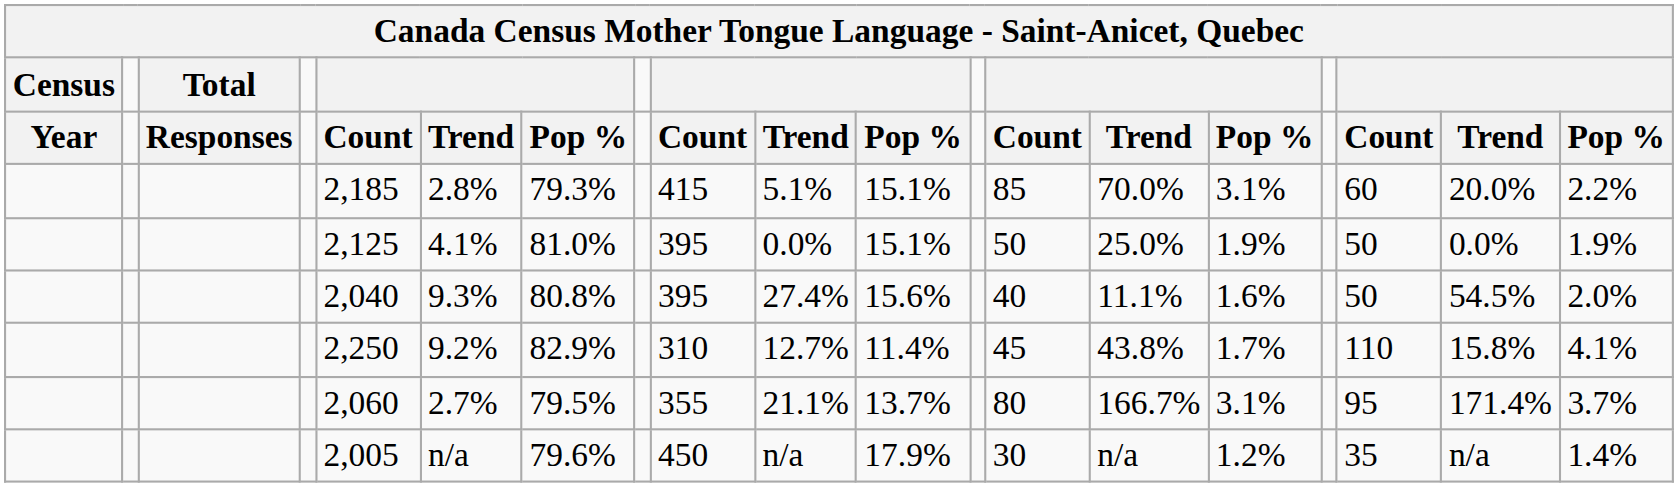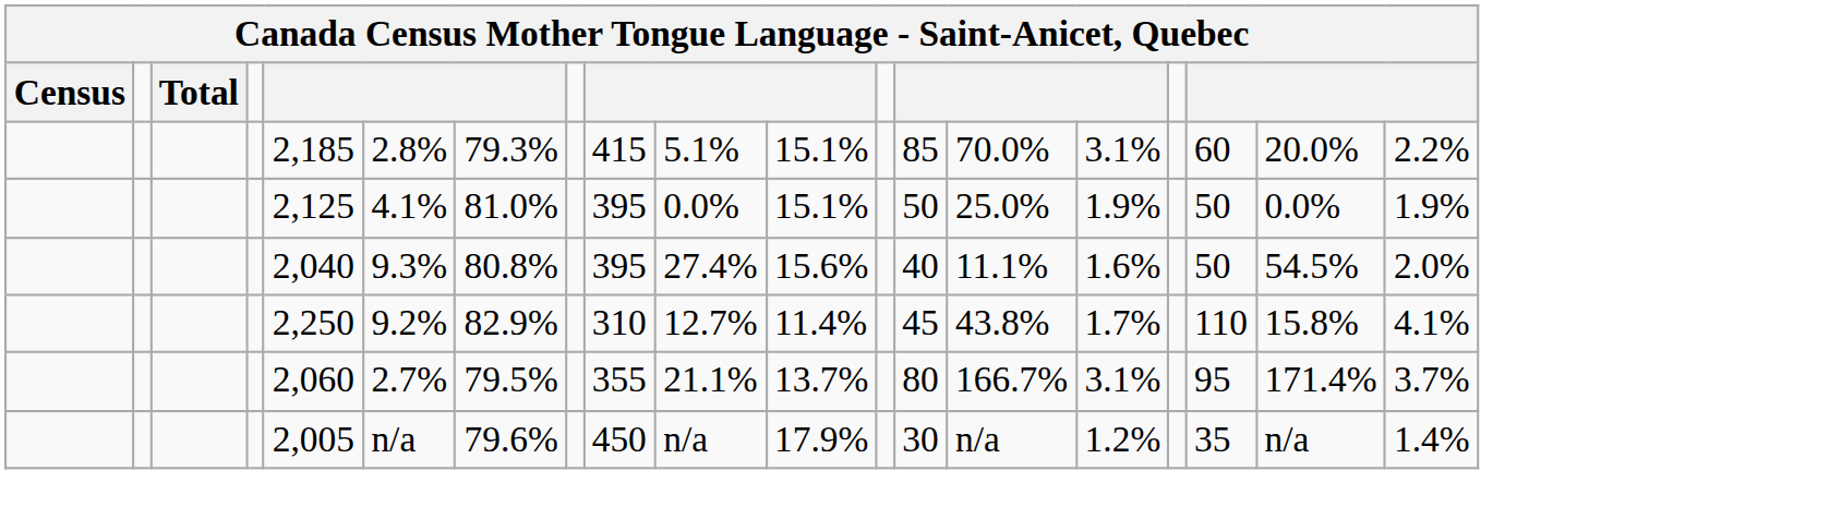- row: Year | Responses | Count | Trend | Pop % | Count | Trend | Pop % | Count | Trend | Pop % | Count | Trend | Pop %
